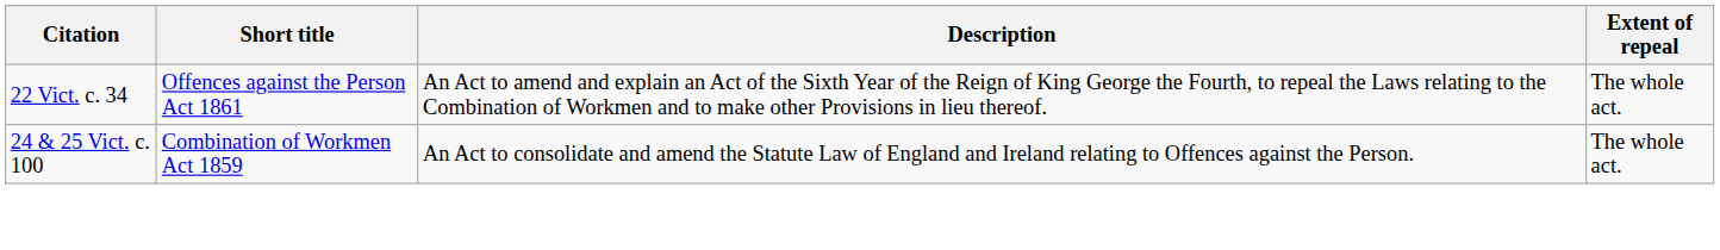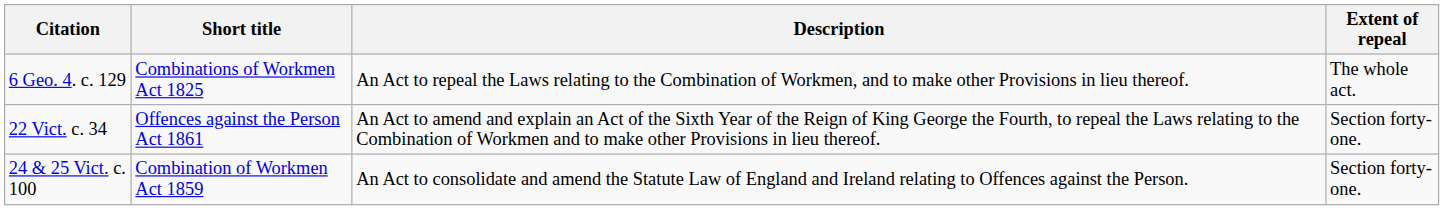+ row: 6 Geo. 4. c. 129 | Combinations of Workmen Act 1825 | An Act to repeal the Laws relating to the Combination of Workmen, and to make other Provisions in lieu thereof. | The whole act.
22 Vict. c. 34 | Extent of repeal: The whole act. -> Section forty-one.
24 & 25 Vict. c. 100 | Extent of repeal: The whole act. -> Section forty-one.
